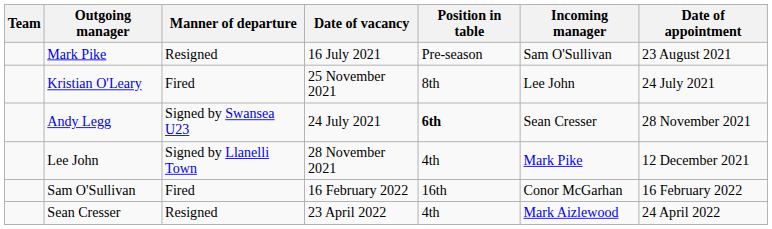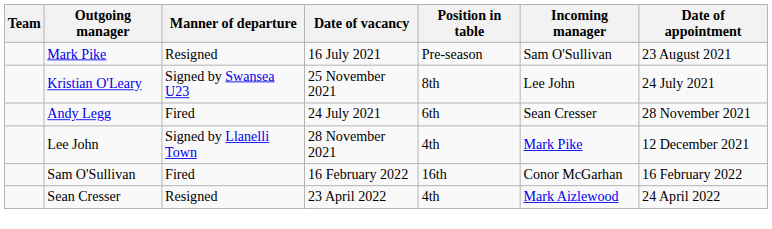Kristian O'Leary | Manner of departure: Fired -> Signed by Swansea U23
Andy Legg | Manner of departure: Signed by Swansea U23 -> Fired
Andy Legg | Position in table: bold -> normal
